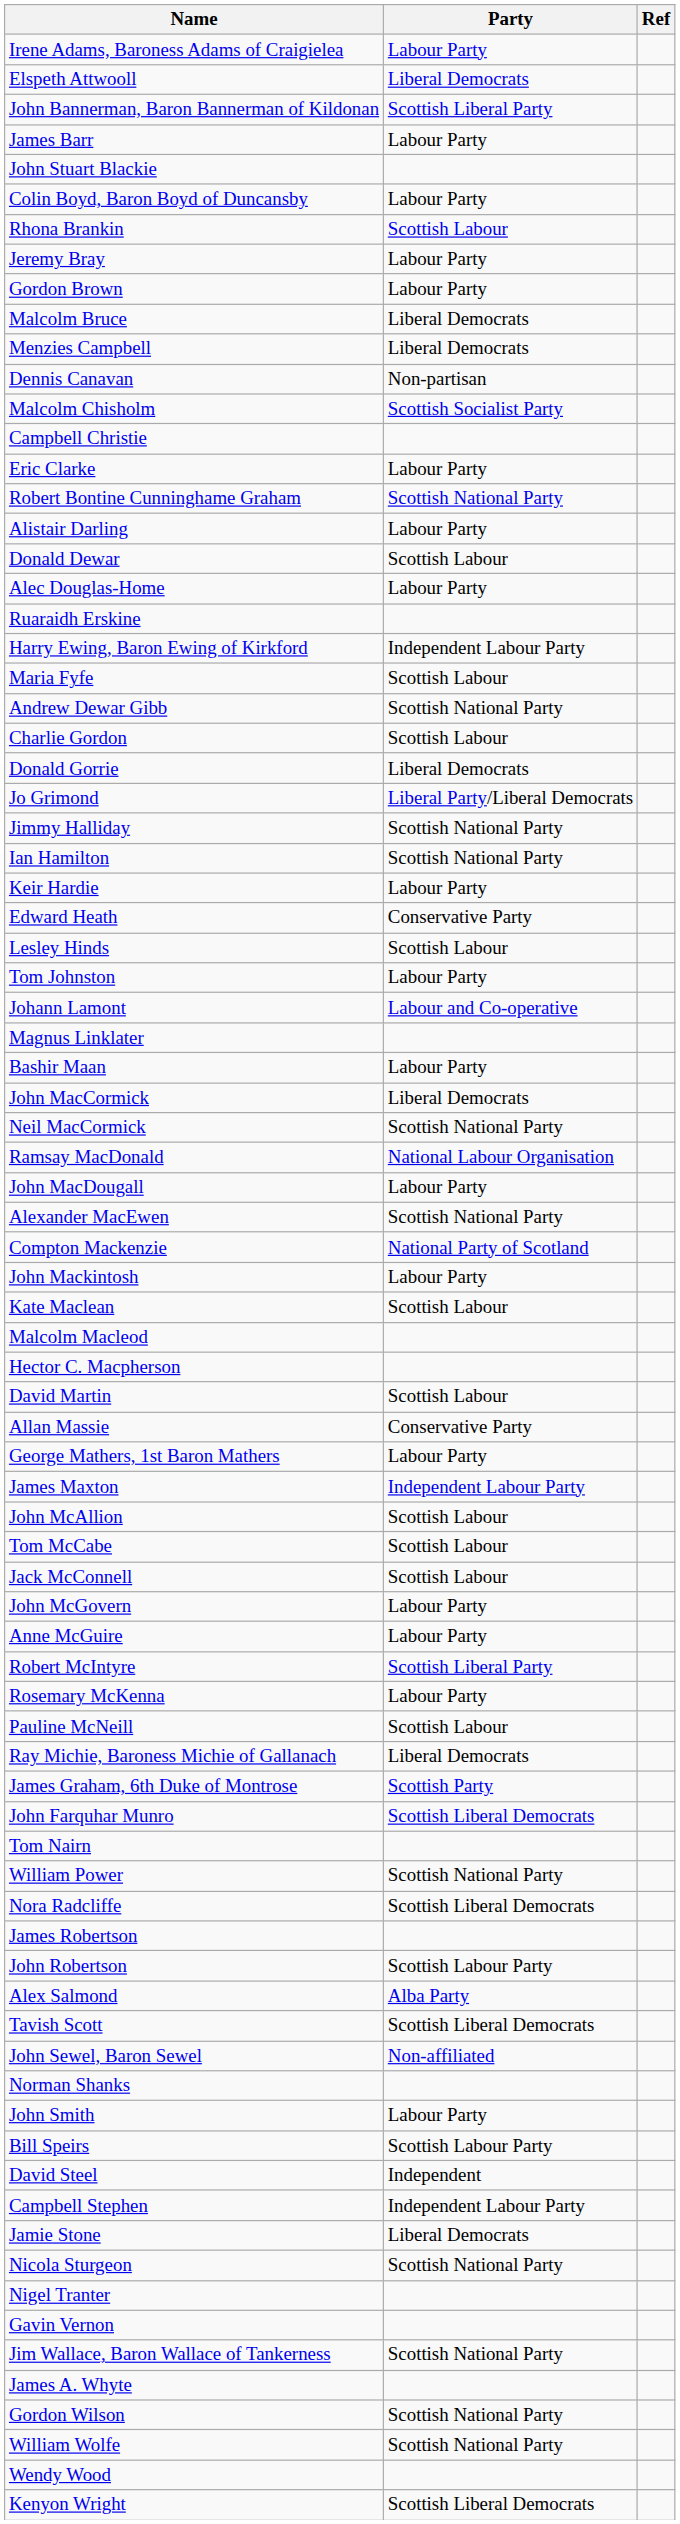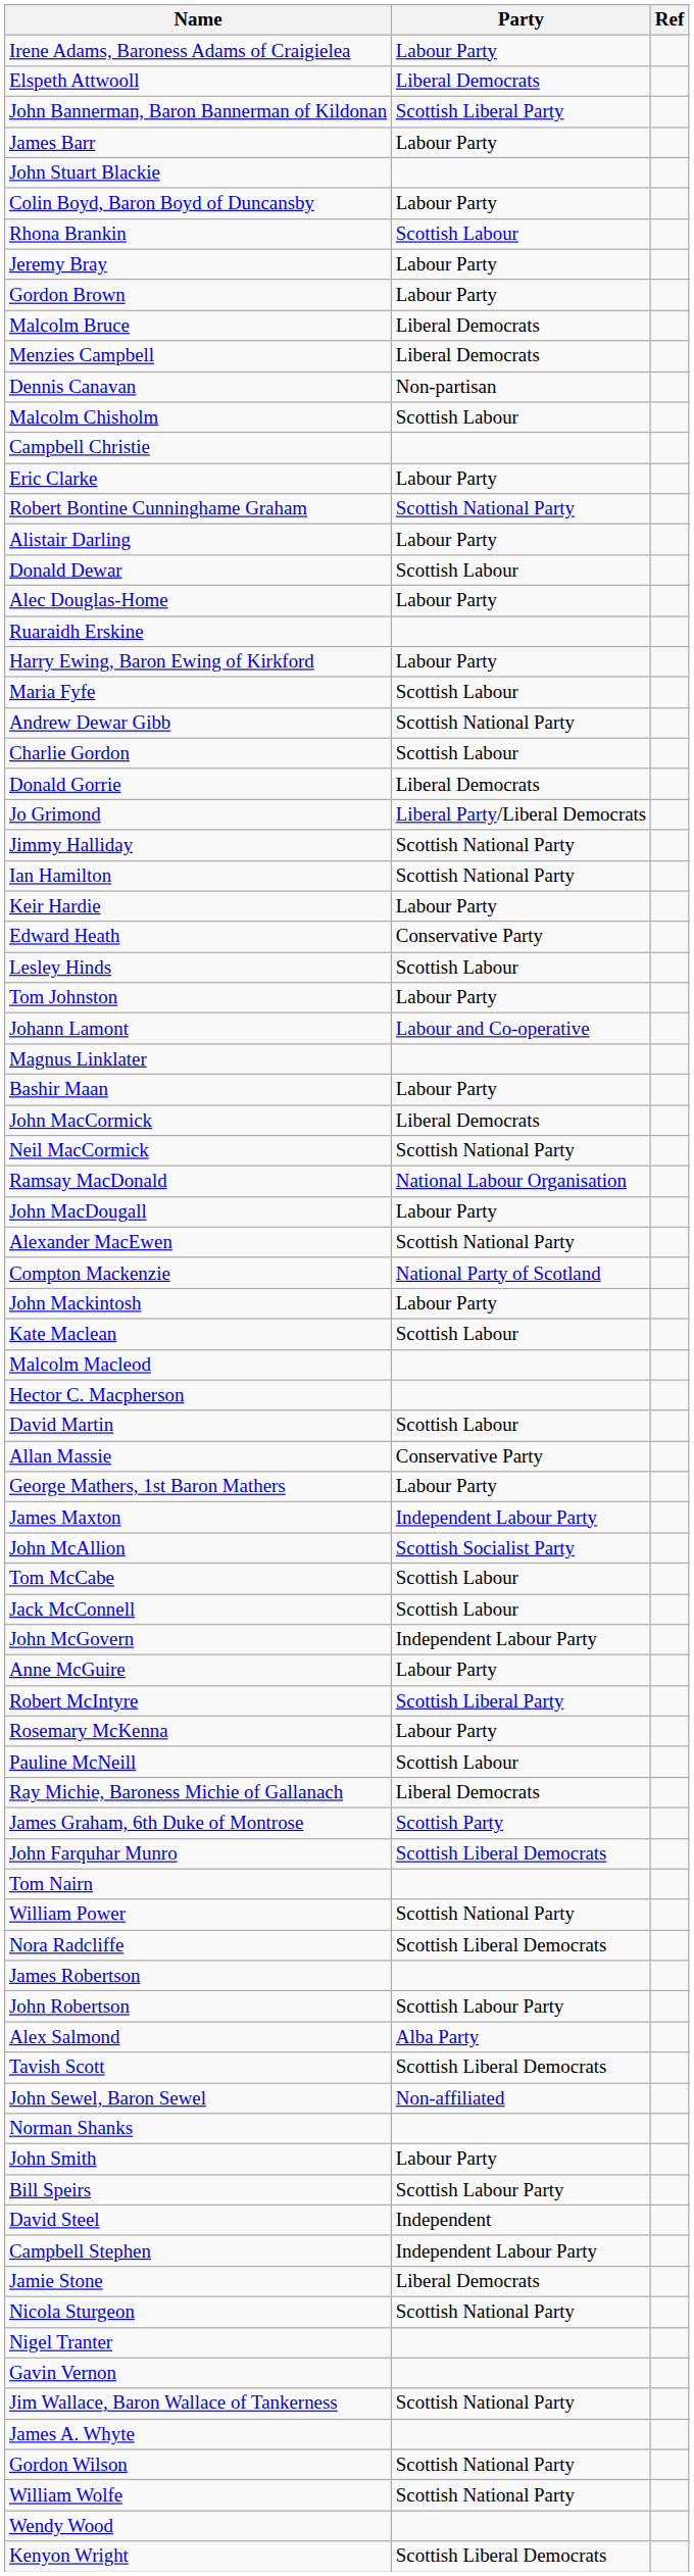Malcolm Chisholm | Party: Scottish Socialist Party -> Scottish Labour
Harry Ewing, Baron Ewing of Kirkford | Party: Independent Labour Party -> Labour Party
John McAllion | Party: Scottish Labour -> Scottish Socialist Party
John McGovern | Party: Labour Party -> Independent Labour Party
